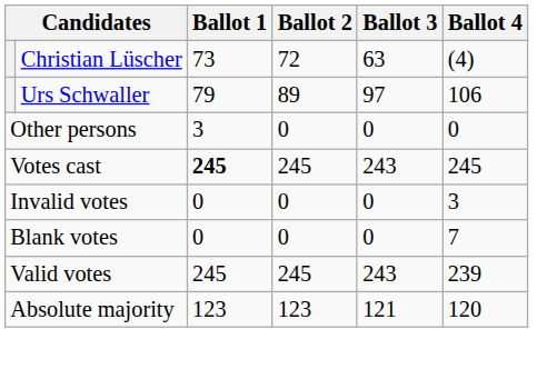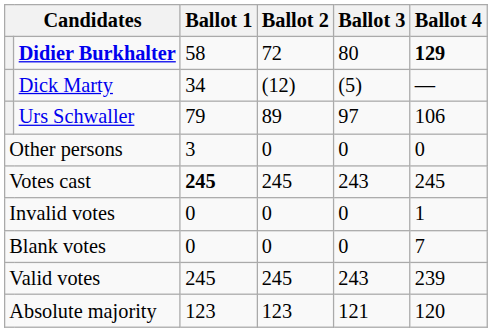+ row: Didier Burkhalter | 58 | 72 | 80 | 129
- row: Christian Lüscher | 73 | 72 | 63 | (4)
+ row: Dick Marty | 34 | (12) | (5) | —
Invalid votes | Ballot 4: 3 -> 1
